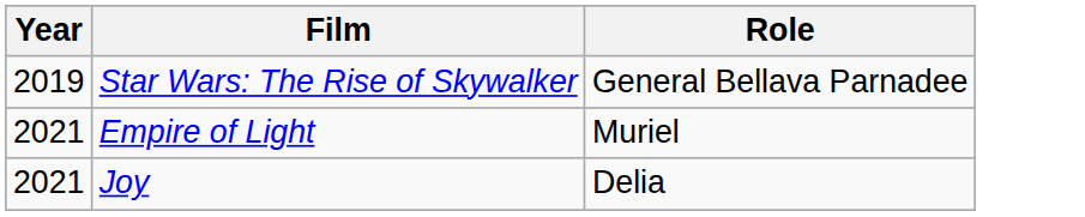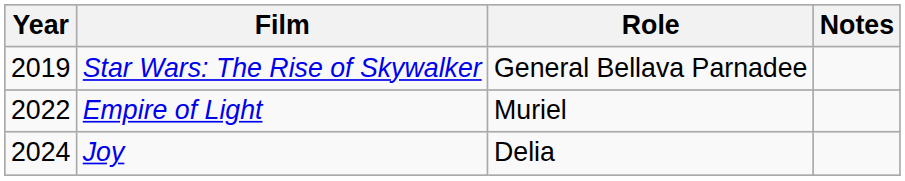+ column: Notes
Empire of Light | Year: 2021 -> 2022
Joy | Year: 2021 -> 2024
